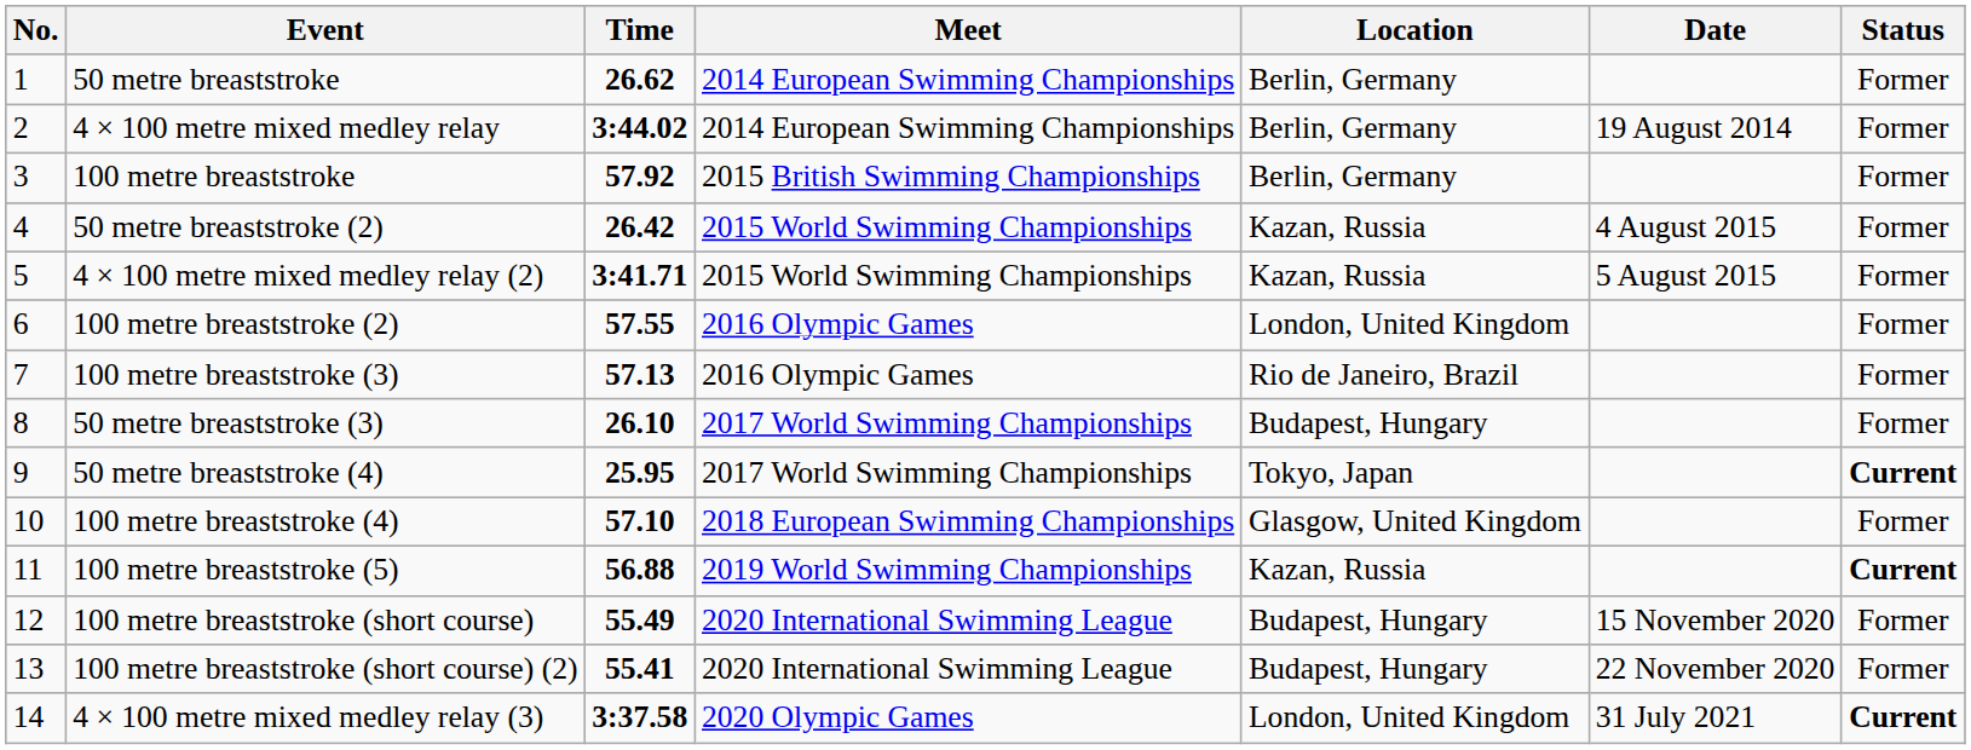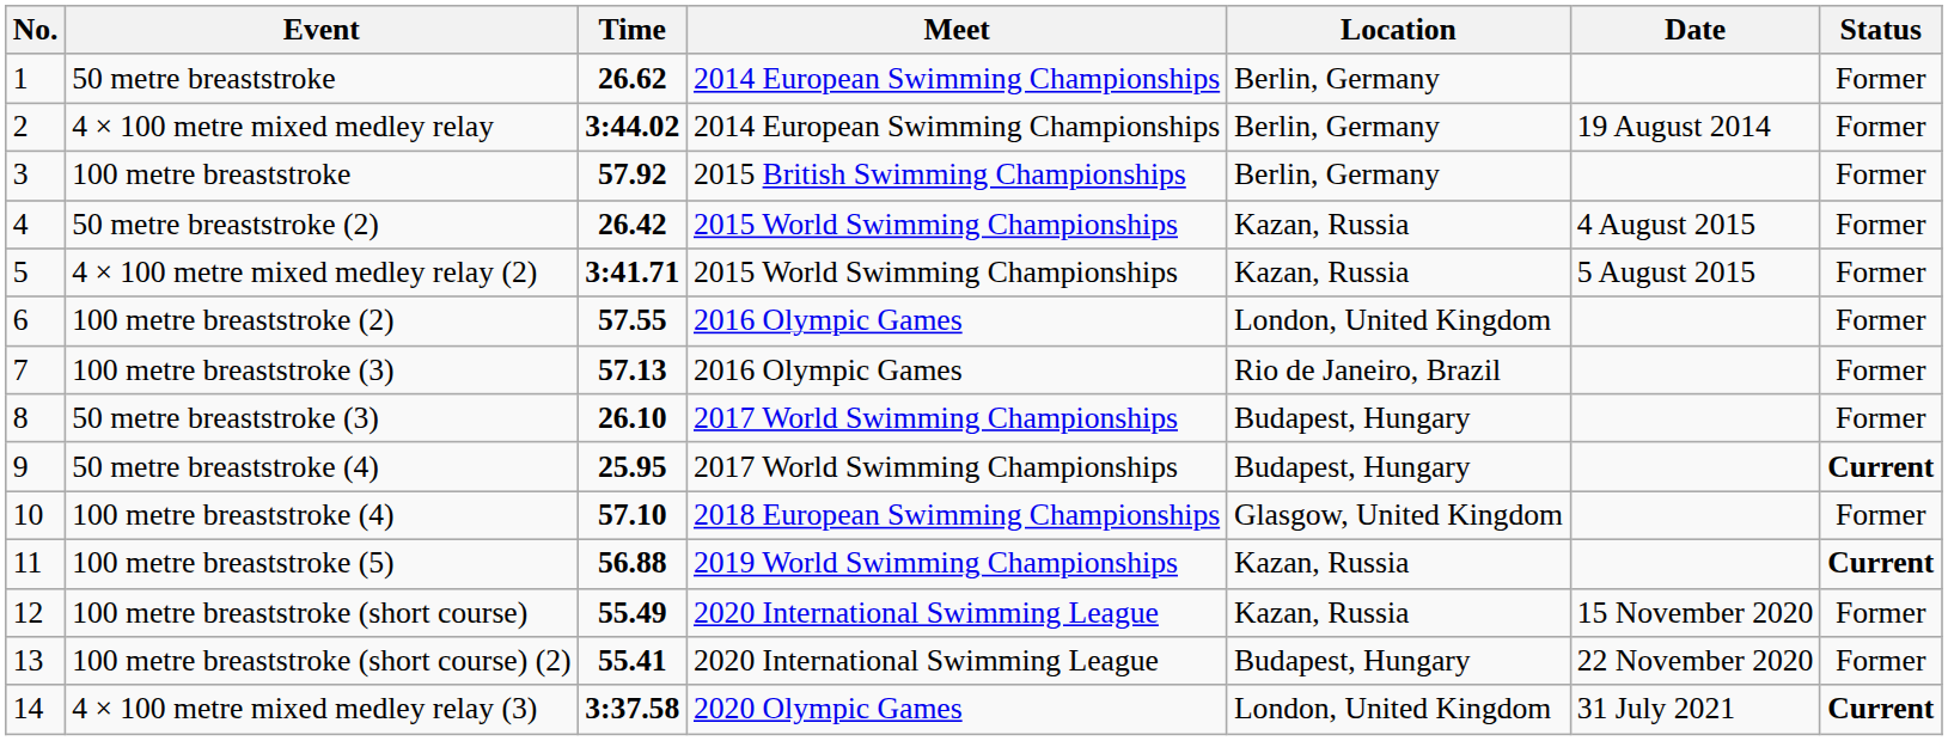50 metre breaststroke (4) | Location: Tokyo, Japan -> Budapest, Hungary
100 metre breaststroke (short course) | Location: Budapest, Hungary -> Kazan, Russia
